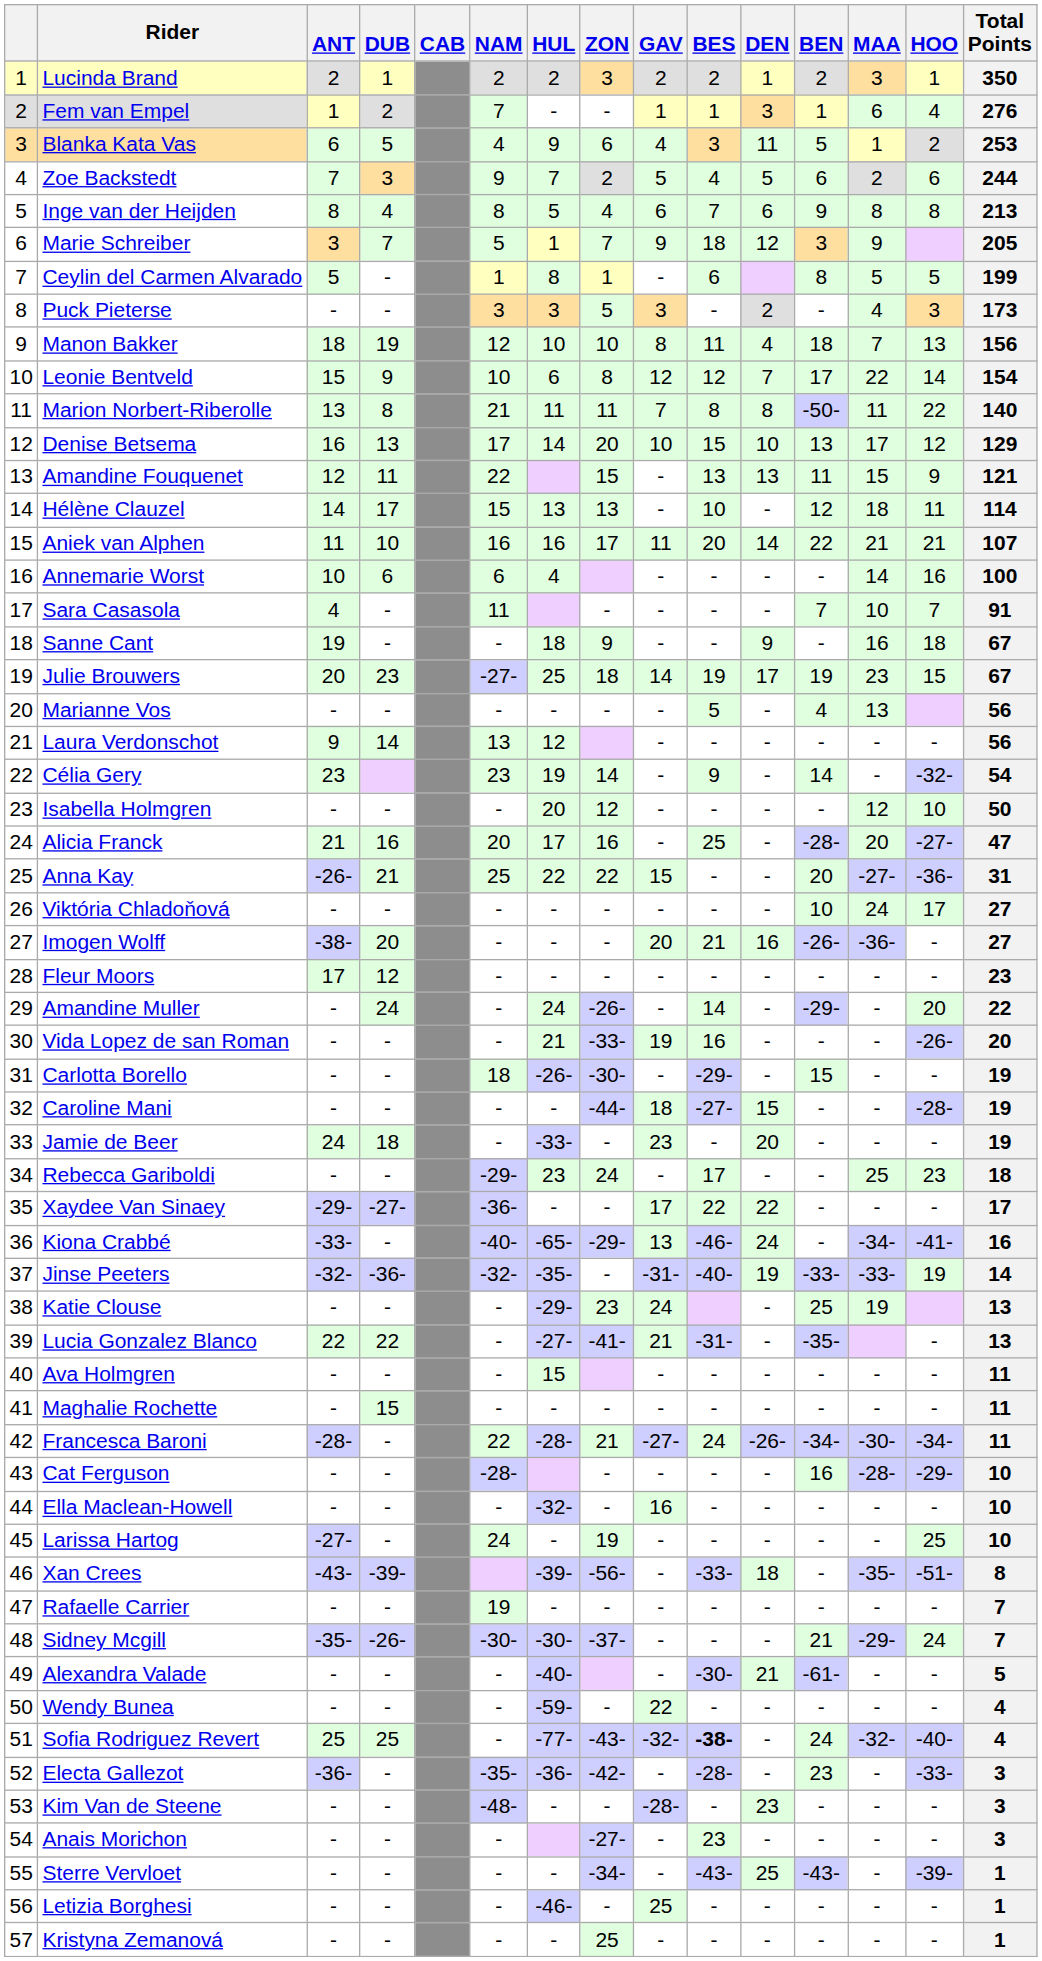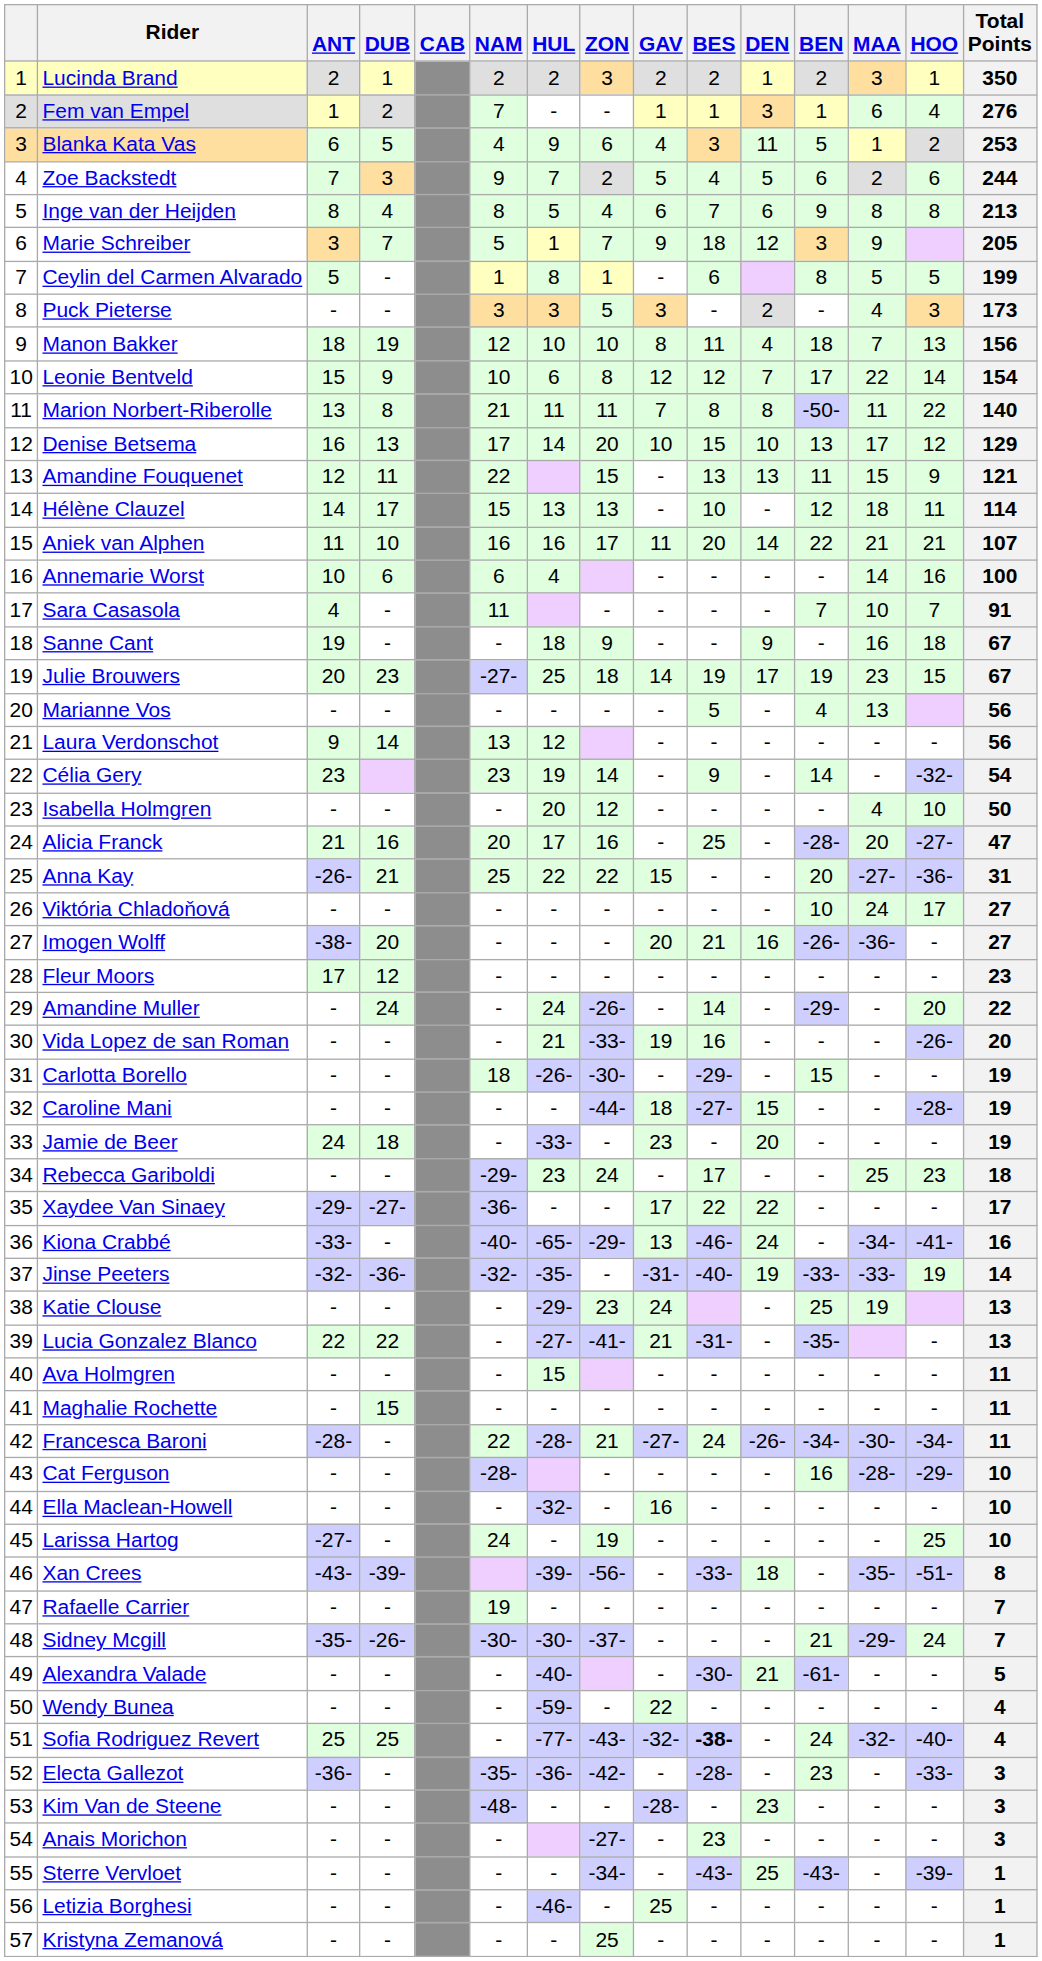Isabella Holmgren | MAA: 12 -> 4
